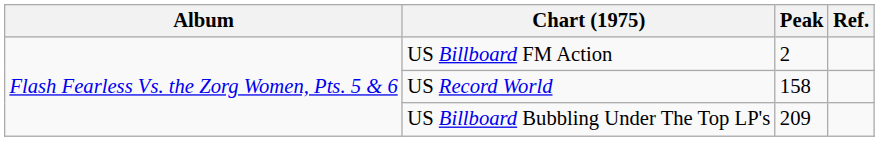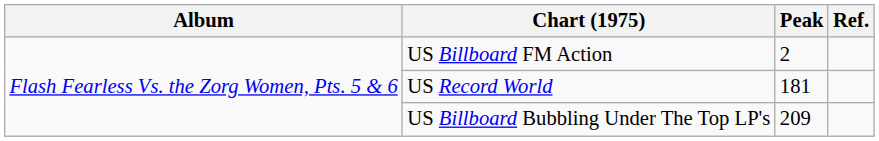US Record World | Peak: 158 -> 181
